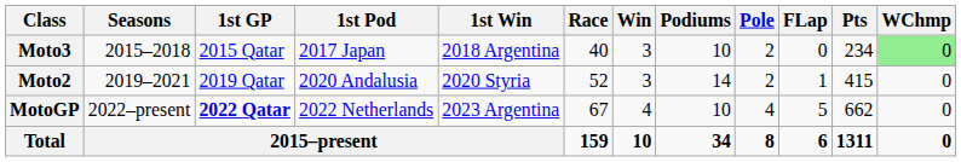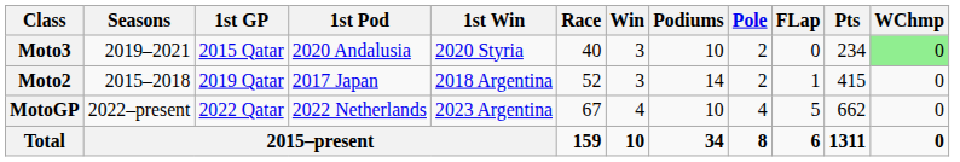Moto3 | Seasons: 2015–2018 -> 2019–2021
Moto3 | 1st Pod: 2017 Japan -> 2020 Andalusia
Moto3 | 1st Win: 2018 Argentina -> 2020 Styria
Moto2 | Seasons: 2019–2021 -> 2015–2018
Moto2 | 1st Pod: 2020 Andalusia -> 2017 Japan
Moto2 | 1st Win: 2020 Styria -> 2018 Argentina
MotoGP | 1st GP: bold -> normal
